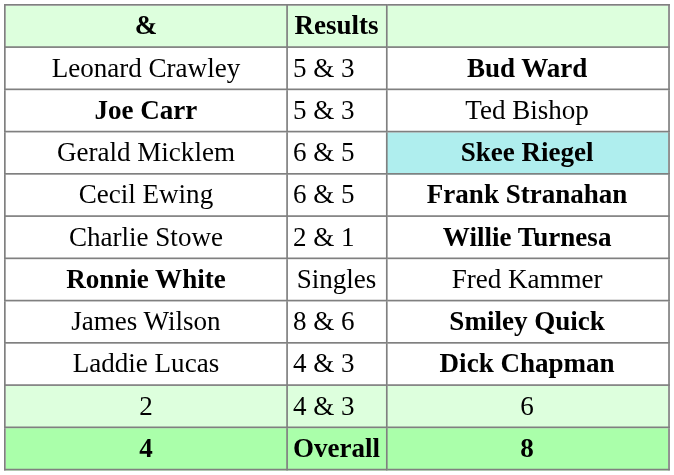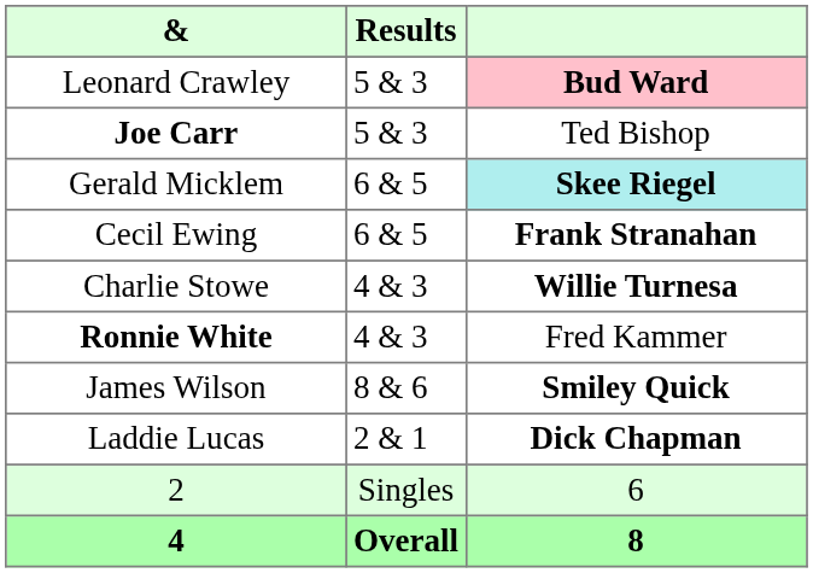Leonard Crawley | column 3: no background -> pink background
Charlie Stowe | Results: 2 & 1 -> 4 & 3
Ronnie White | Results: Singles -> 4 & 3
Laddie Lucas | Results: 4 & 3 -> 2 & 1
2 | Results: 4 & 3 -> Singles
